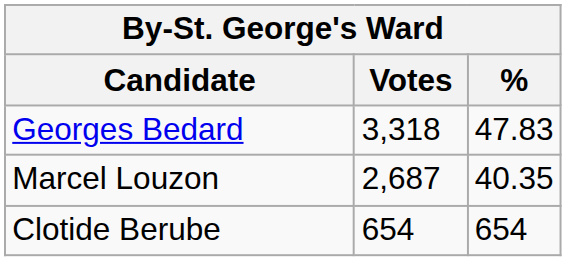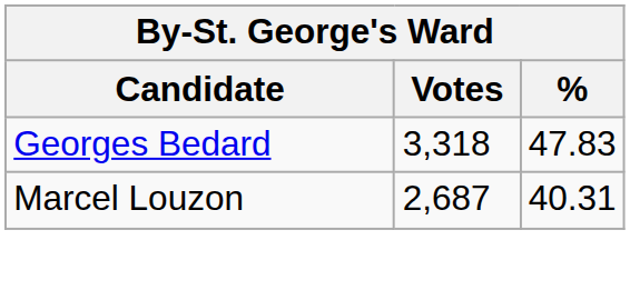Marcel Louzon | %: 40.35 -> 40.31
- row: Clotide Berube | 654 | 654
